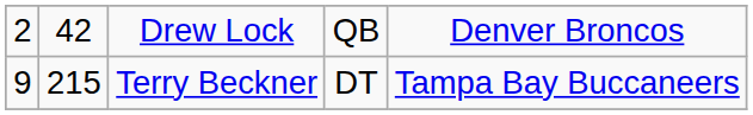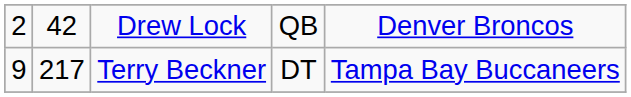Terry Beckner | column 2: 215 -> 217
